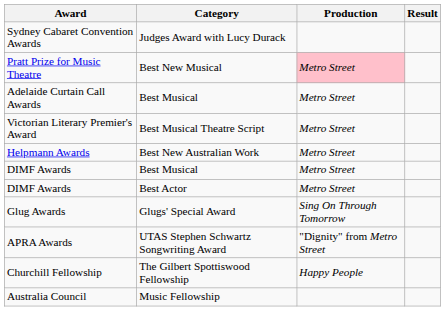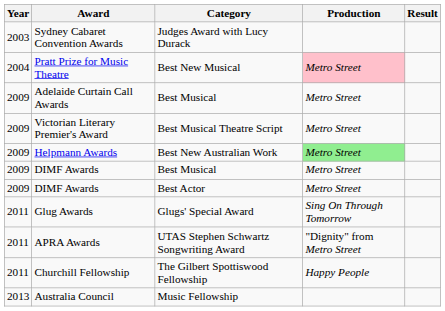+ column: Year | 2003 | 2004 | 2009 | 2009 | 2009 | 2009 | 2009 | 2011 | 2011 | 2011 | 2013
Helpmann Awards | Production: no background -> lightgreen background
